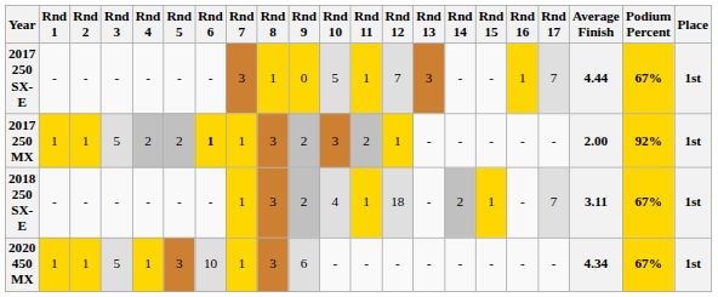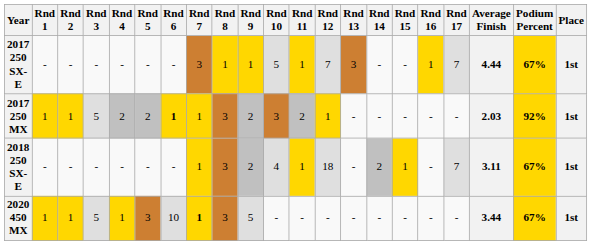2017 250 SX-E | Rnd 9: 0 -> 1
2017 250 MX | Average Finish: 2.00 -> 2.03
2020 450 MX | Rnd 7: normal -> bold
2020 450 MX | Rnd 9: 6 -> 5
2020 450 MX | Average Finish: 4.34 -> 3.44
